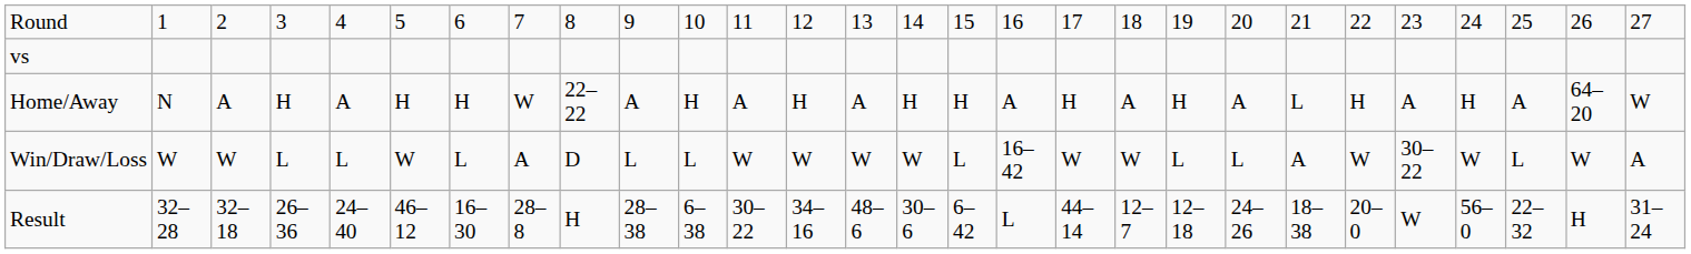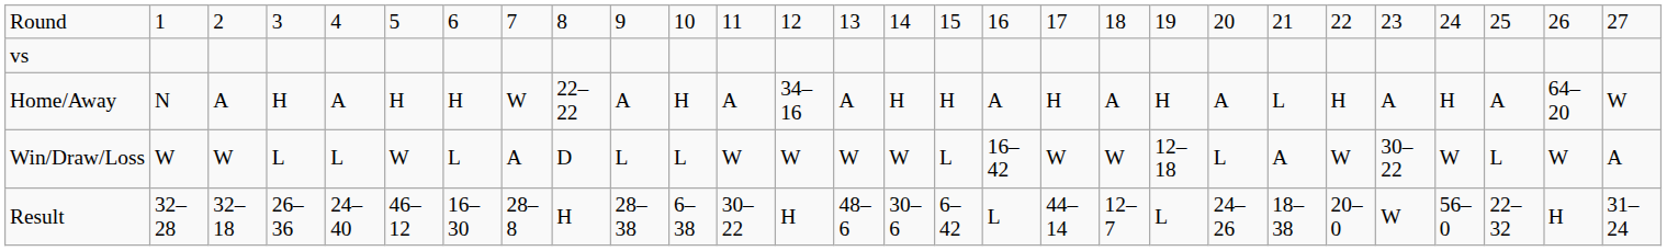Home/Away | column 13: H -> 34–16
Win/Draw/Loss | column 20: L -> 12–18
Result | column 13: 34–16 -> H
Result | column 20: 12–18 -> L
